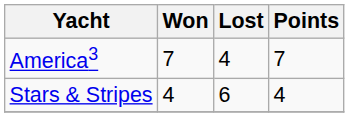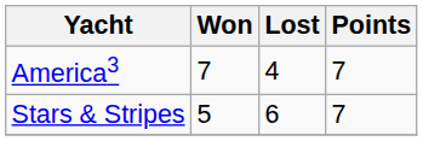Stars & Stripes | Won: 4 -> 5
Stars & Stripes | Points: 4 -> 7
